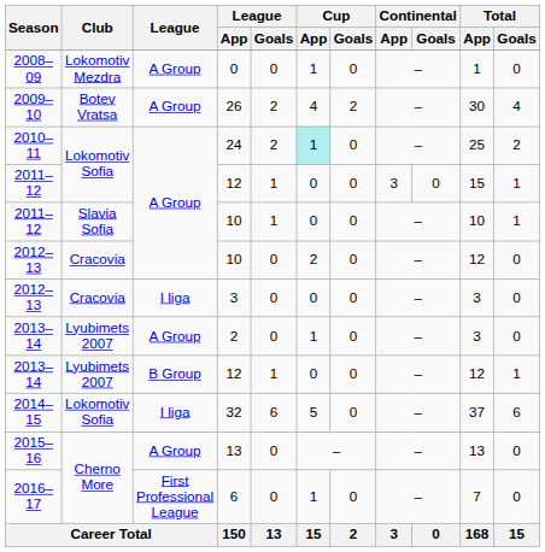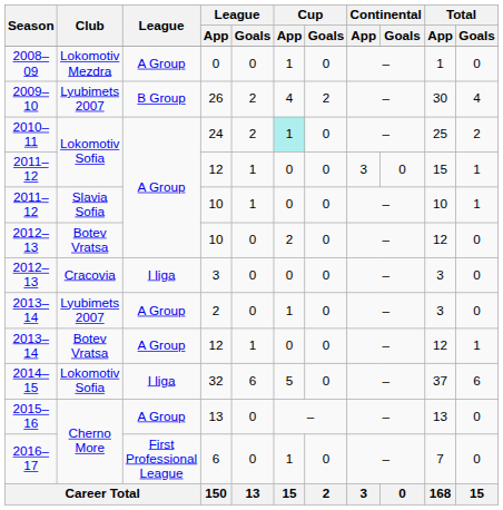26 | Club: Botev Vratsa -> Lyubimets 2007
26 | League: A Group -> B Group
2012–13 / 10 | Club: Cracovia -> Botev Vratsa
2013–14 / 12 | Club: Lyubimets 2007 -> Botev Vratsa
2013–14 / 12 | League: B Group -> A Group
